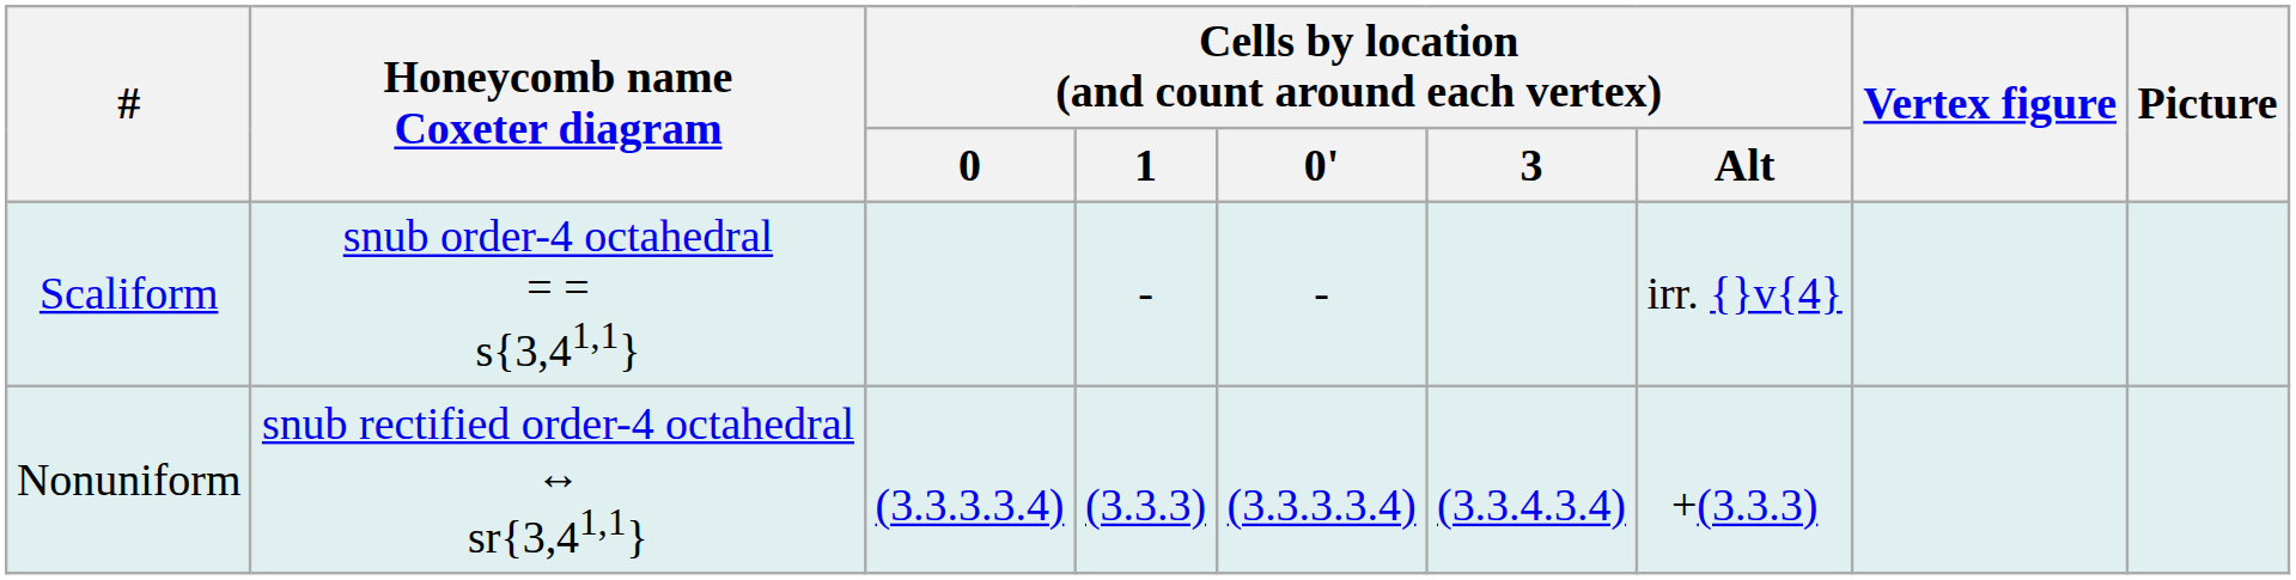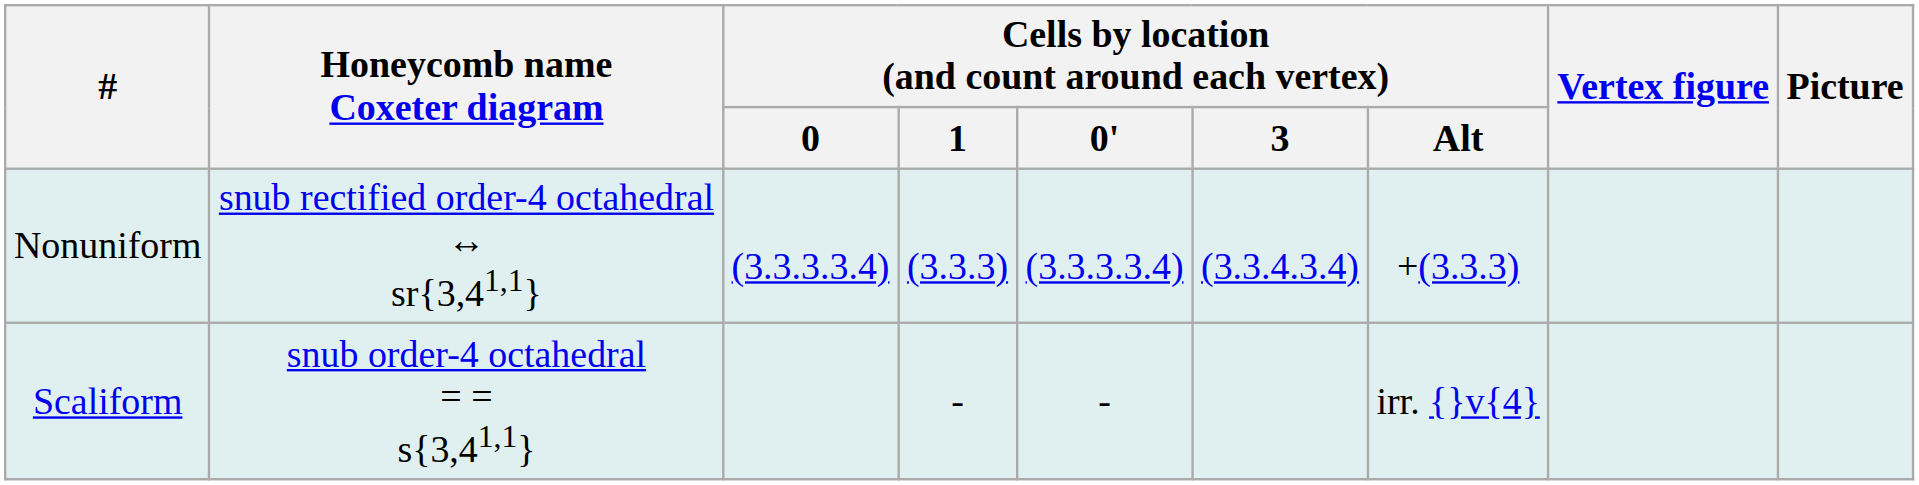rows swapped: Scaliform <-> Nonuniform
